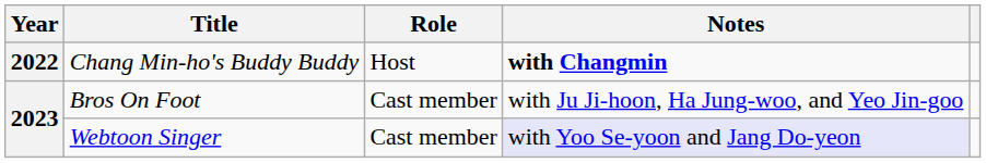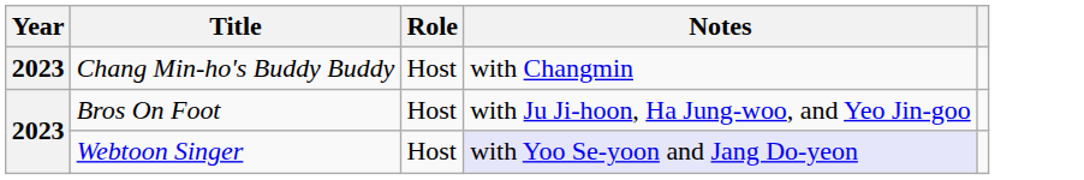Chang Min-ho's Buddy Buddy | Year: 2022 -> 2023
Chang Min-ho's Buddy Buddy | Notes: bold -> normal
Bros On Foot | Role: Cast member -> Host
Webtoon Singer | Role: Cast member -> Host
